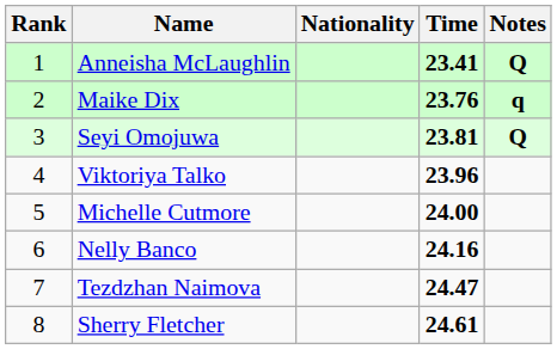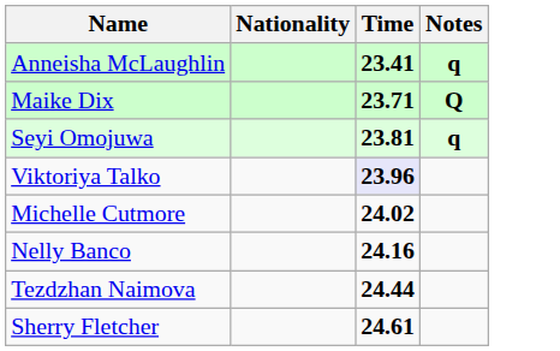- column: Rank | 1 | 2 | 3 | 4 | 5 | 6 | 7 | 8
Anneisha McLaughlin | Notes: Q -> q
Maike Dix | Time: 23.76 -> 23.71
Maike Dix | Notes: q -> Q
Seyi Omojuwa | Notes: Q -> q
Viktoriya Talko | Time: no background -> lavender background
Michelle Cutmore | Time: 24.00 -> 24.02
Tezdzhan Naimova | Time: 24.47 -> 24.44
